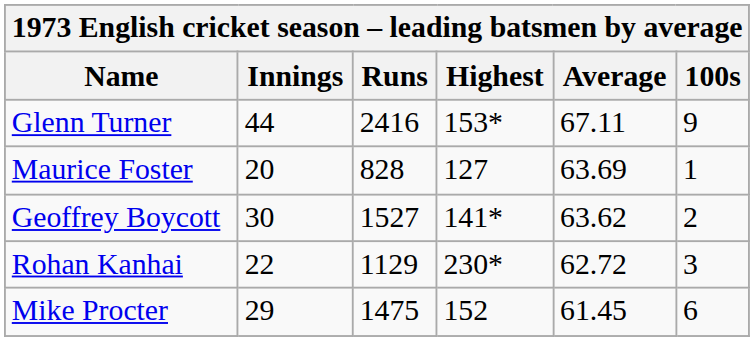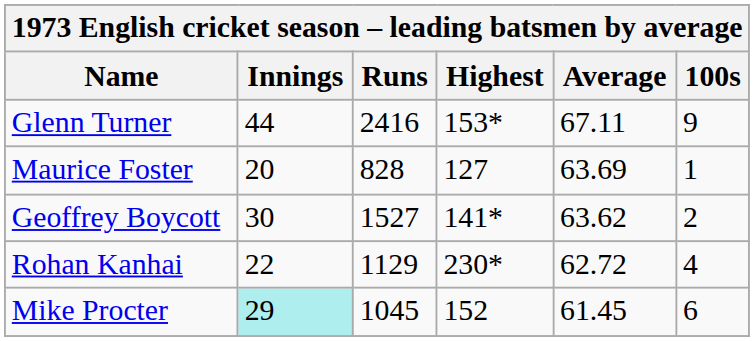Rohan Kanhai | 100s: 3 -> 4
Mike Procter | Innings: no background -> paleturquoise background
Mike Procter | Runs: 1475 -> 1045
